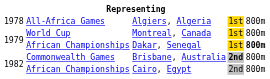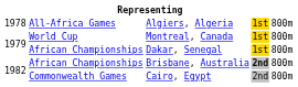Dakar, Senegal | column 5: bold -> normal
Brisbane, Australia | column 2: Commonwealth Games -> African Championships
Cairo, Egypt | column 2: African Championships -> Commonwealth Games
